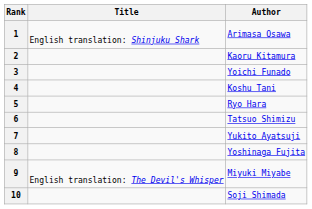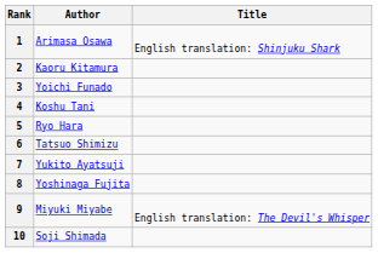columns swapped: Author <-> Title
